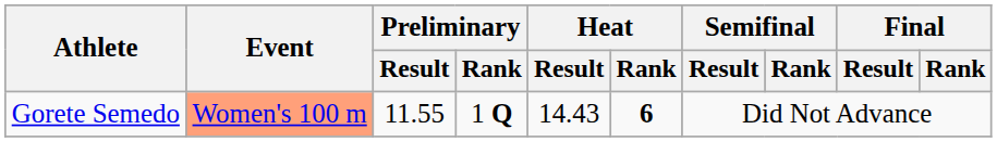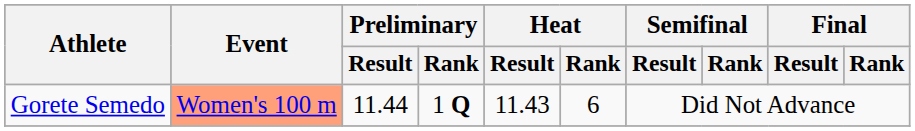Gorete Semedo | Preliminary / Result: 11.55 -> 11.44
Gorete Semedo | Heat / Result: 14.43 -> 11.43
Gorete Semedo | Heat / Rank: bold -> normal
